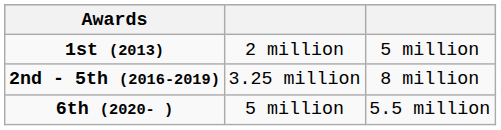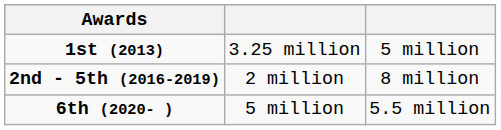1st (2013) | column 2: 2 million -> 3.25 million
2nd - 5th (2016-2019) | column 2: 3.25 million -> 2 million
